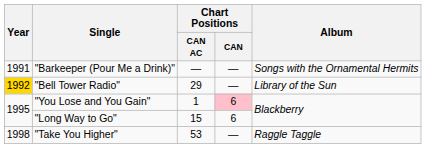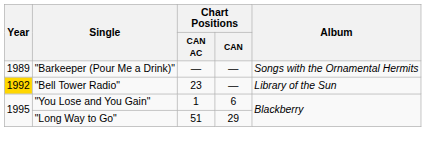"Barkeeper (Pour Me a Drink)" | Year: 1991 -> 1989
"Bell Tower Radio" | Chart Positions / CAN AC: 29 -> 23
"You Lose and You Gain" | Chart Positions / CAN: pink background -> no background
"Long Way to Go" | Chart Positions / CAN AC: 15 -> 51
"Long Way to Go" | Chart Positions / CAN: 6 -> 29
- row: 1998 | "Take You Higher" | 53 | — | Raggle Taggle
